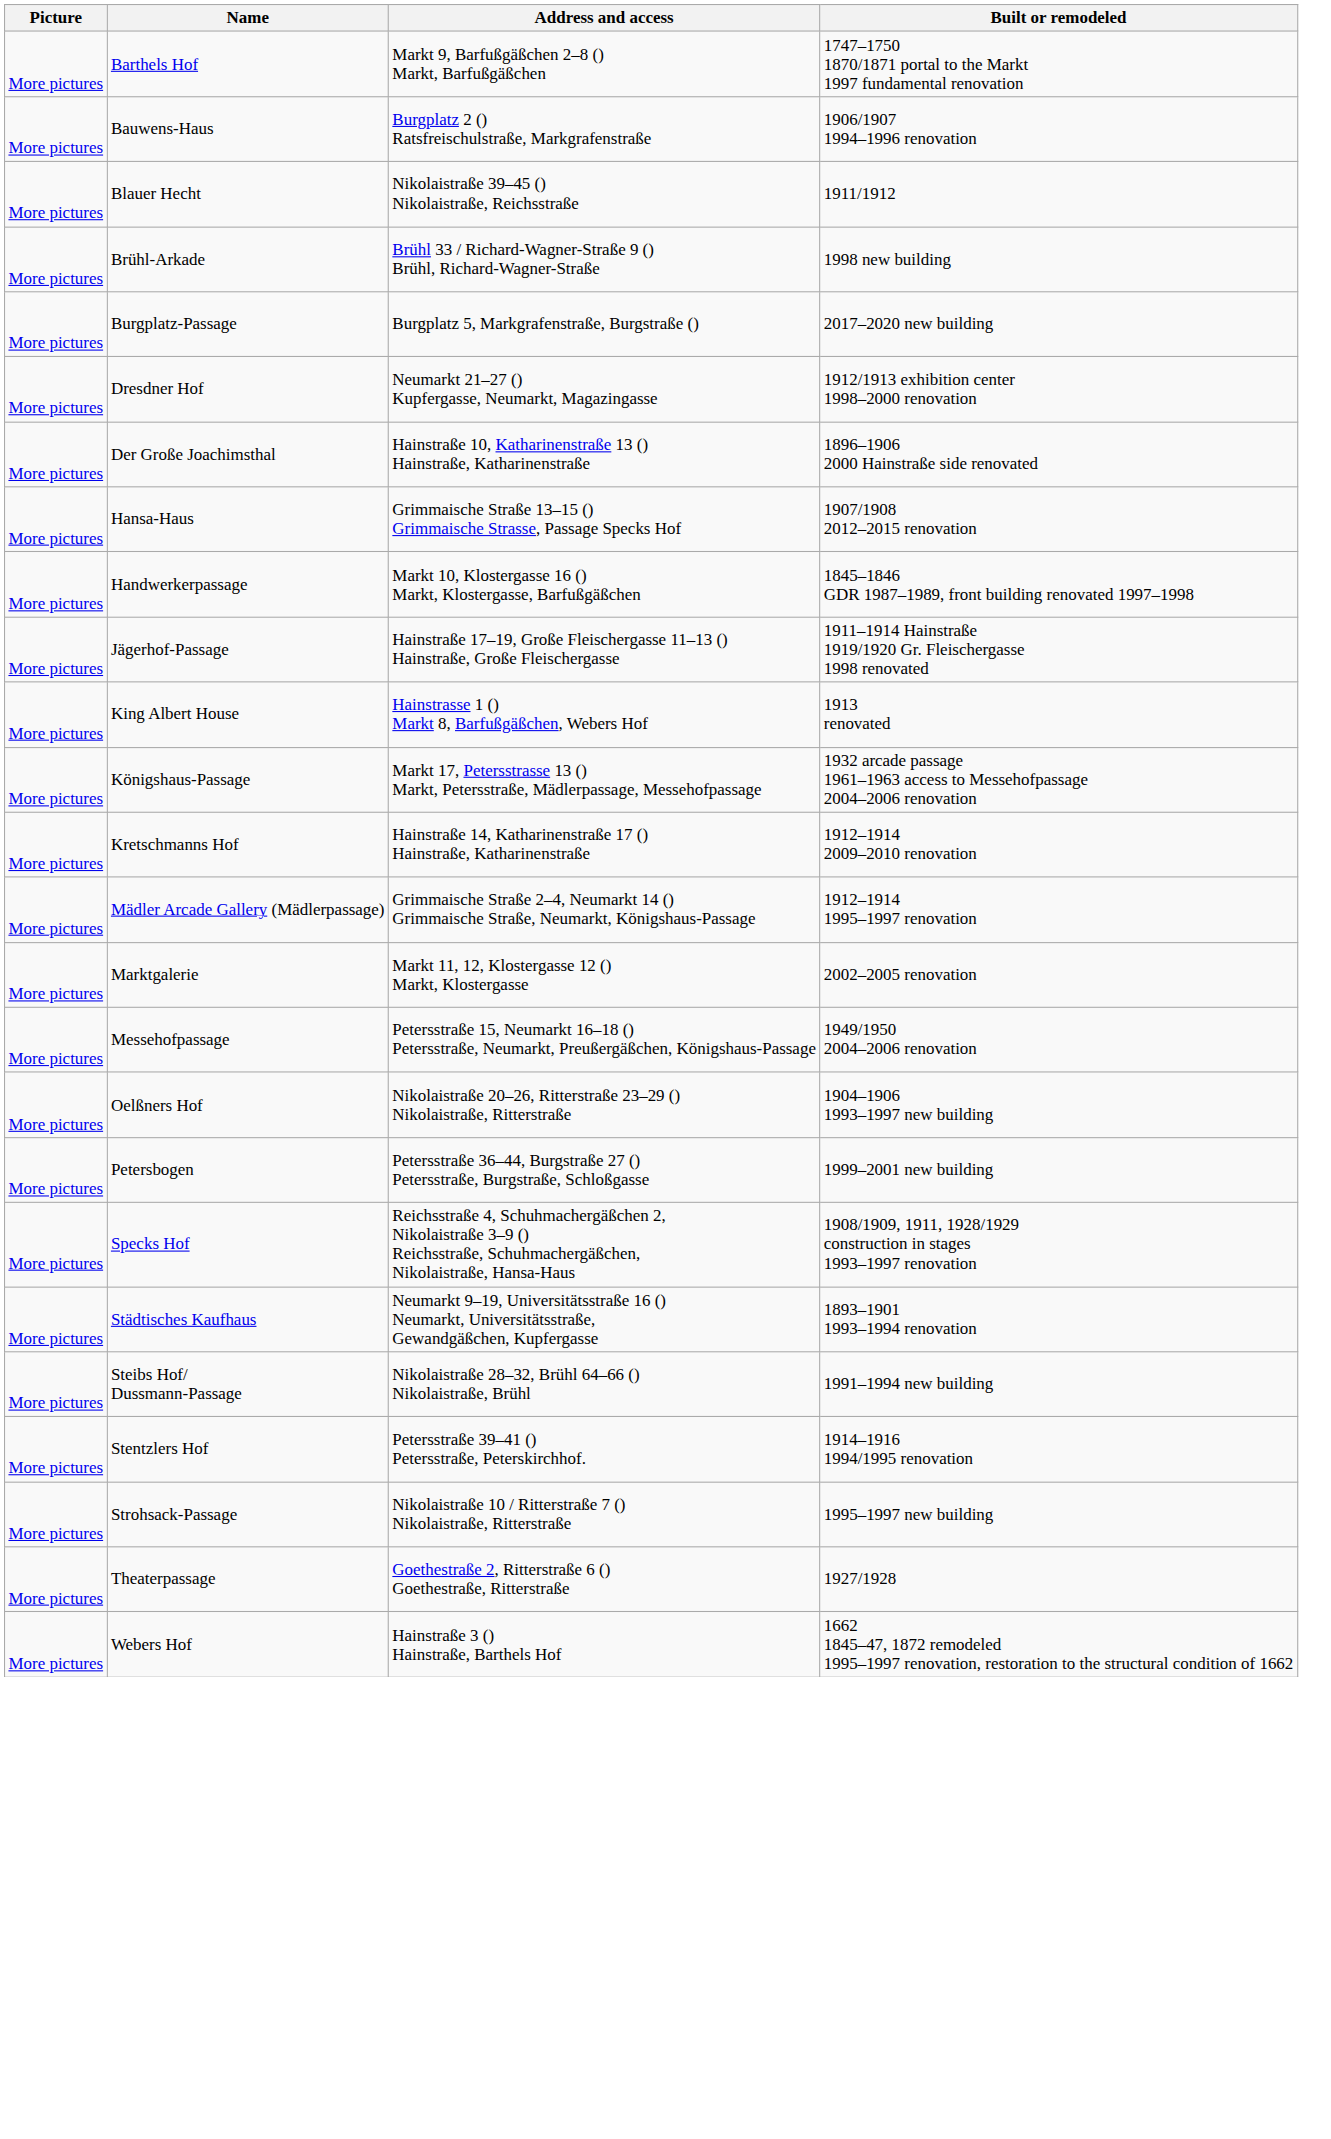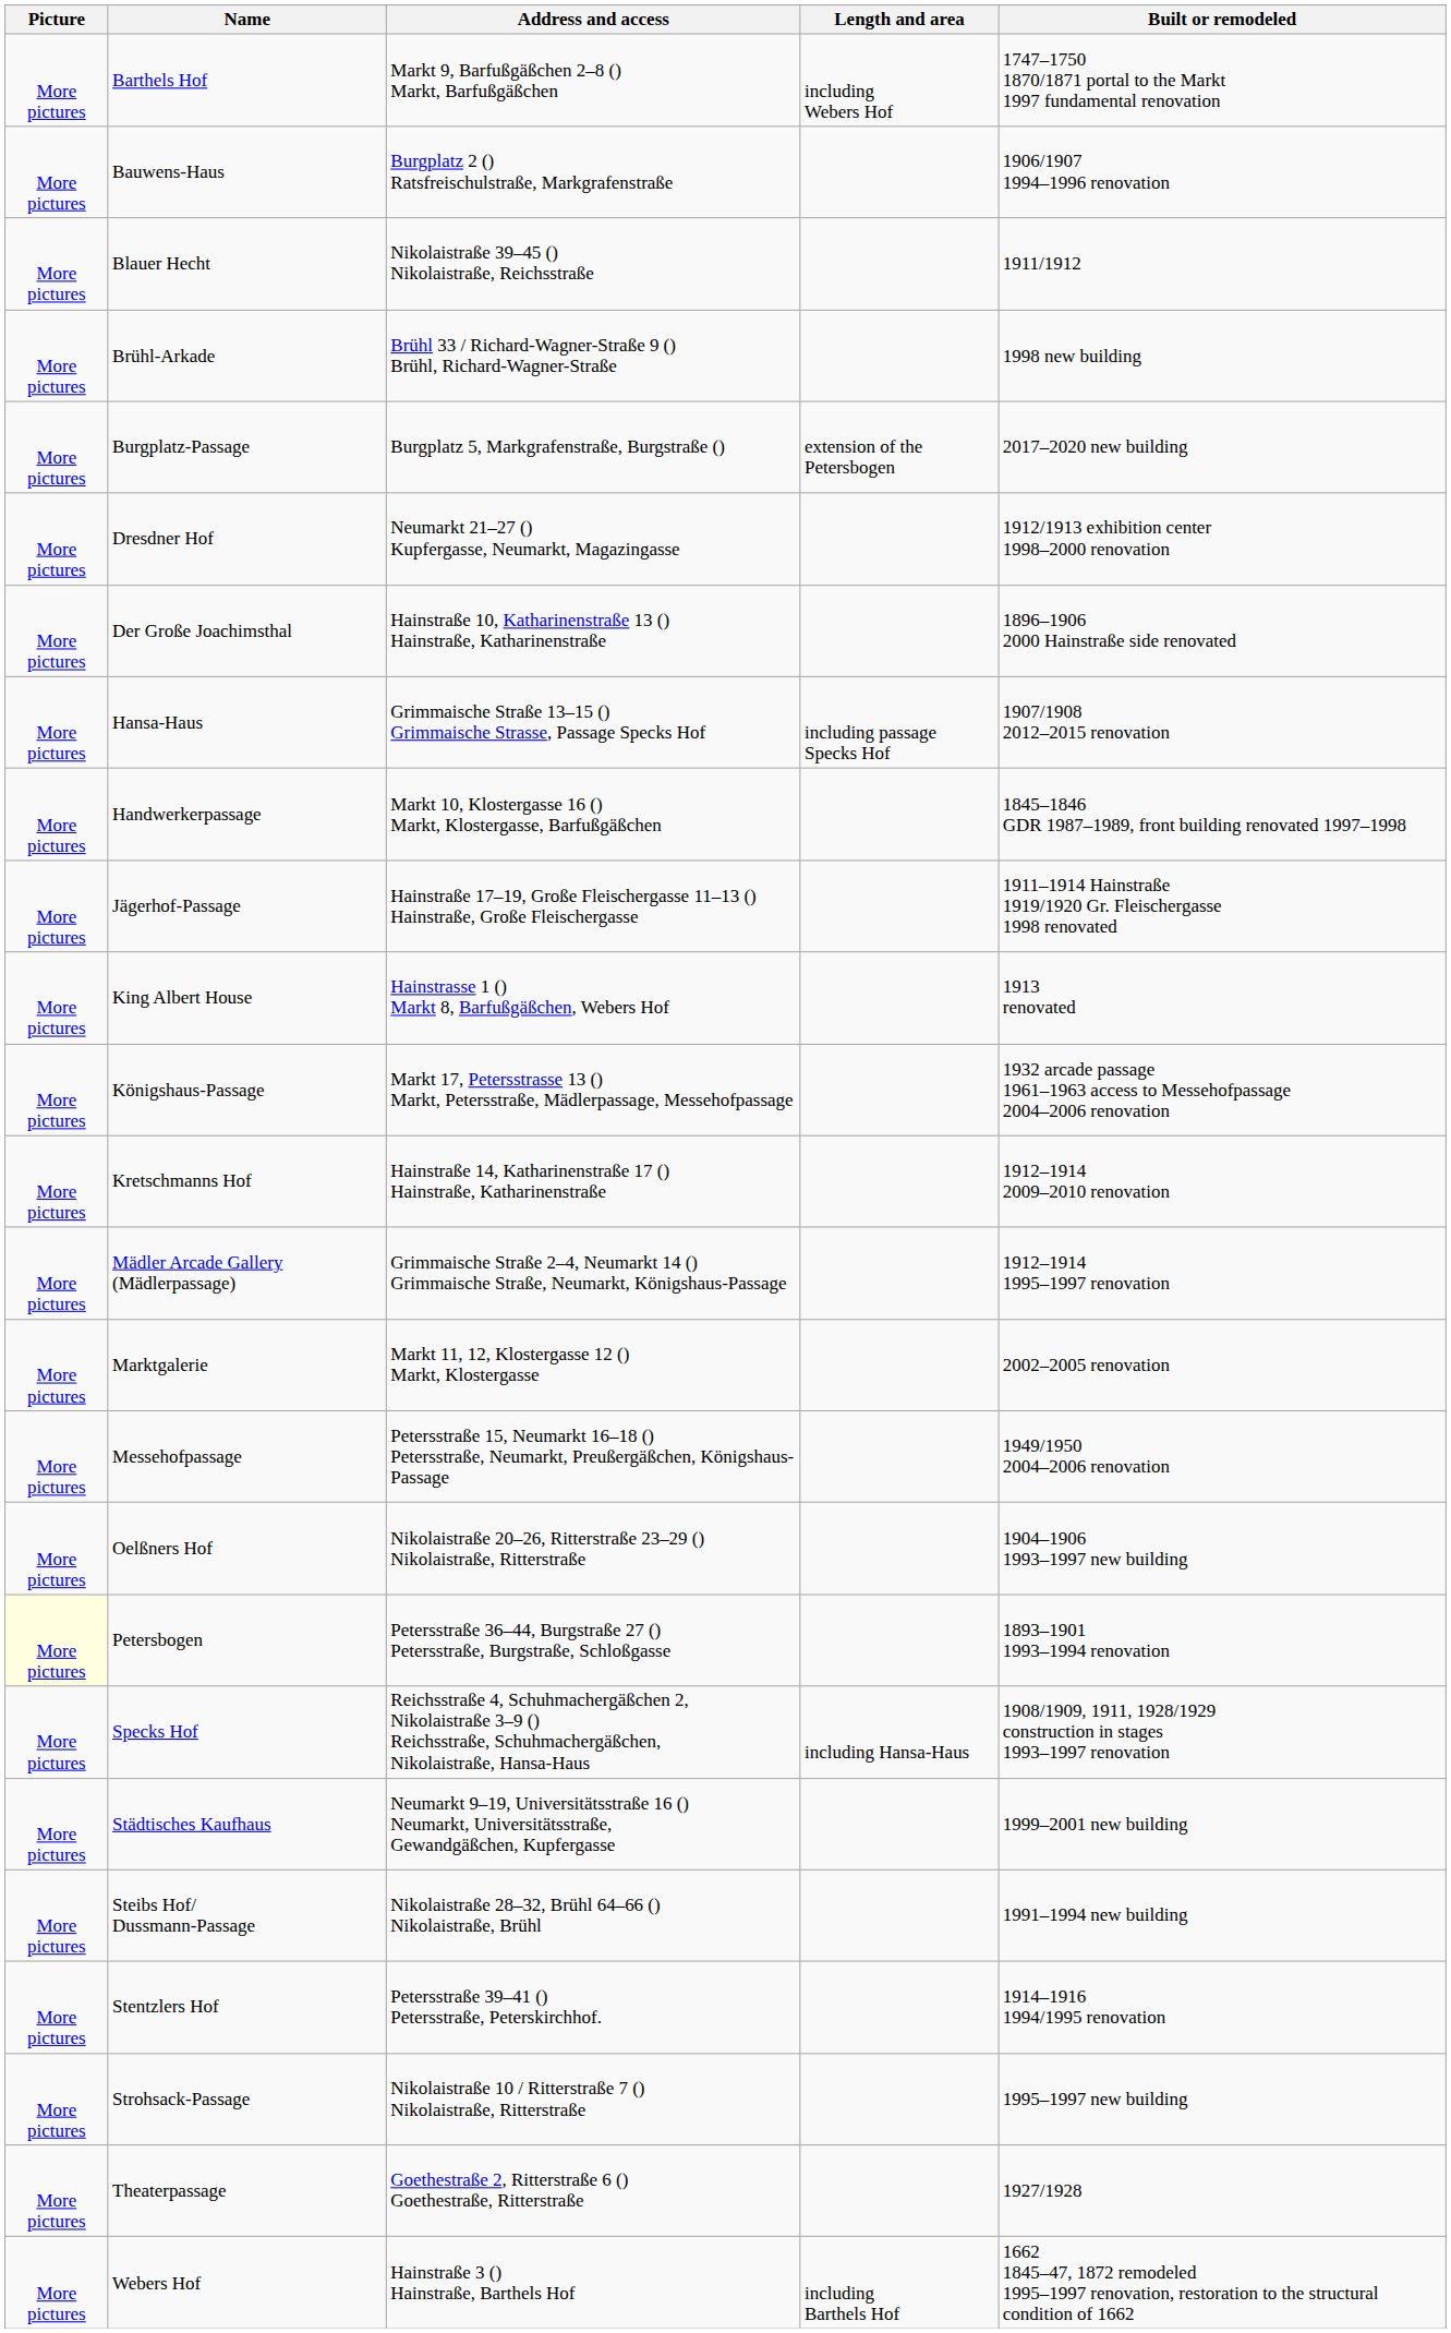+ column: Length and area | including Webers Hof | extension of the Petersbogen | including passage Specks Hof | including Hansa-Haus | including Barthels Hof
Petersbogen | Picture: no background -> lightyellow background
Petersbogen | Built or remodeled: 1999–2001 new building -> 1893–1901 1993–1994 renovation
Städtisches Kaufhaus | Built or remodeled: 1893–1901 1993–1994 renovation -> 1999–2001 new building
